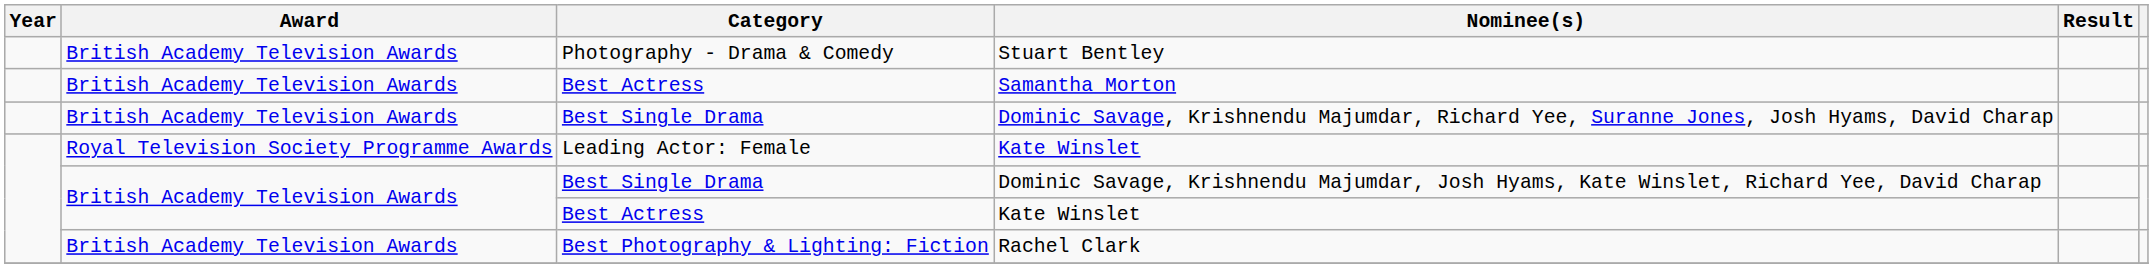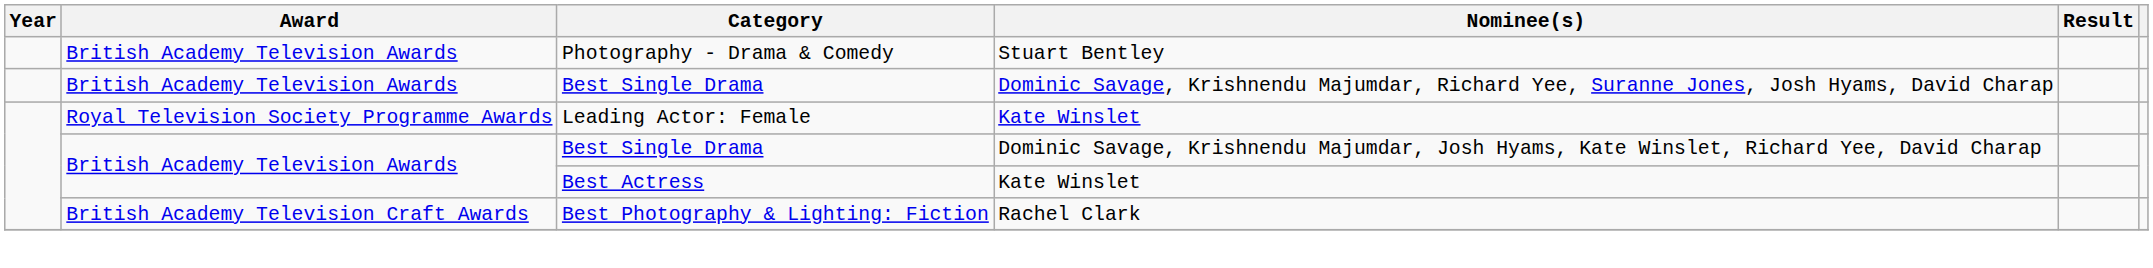- row: British Academy Television Awards | Best Actress | Samantha Morton
Rachel Clark | Award: British Academy Television Awards -> British Academy Television Craft Awards
